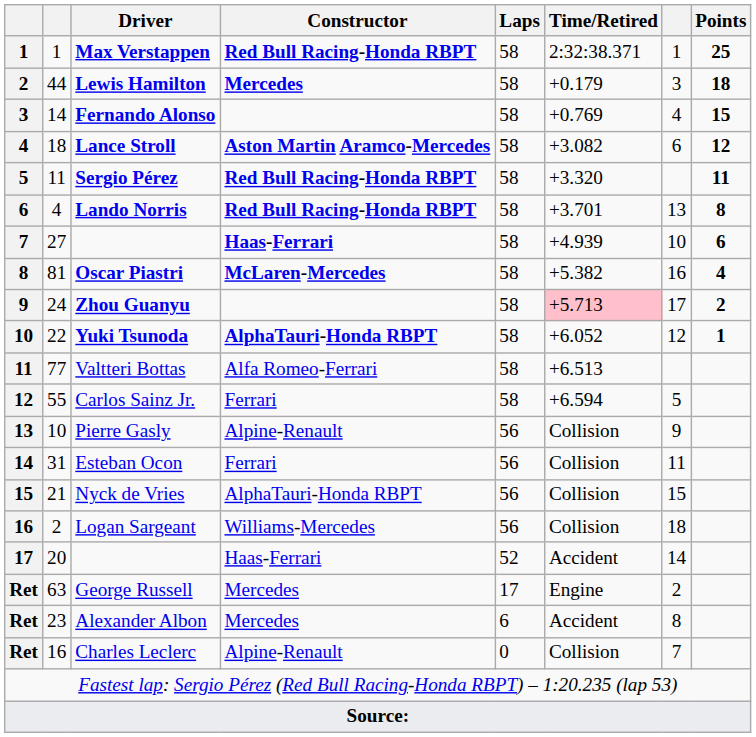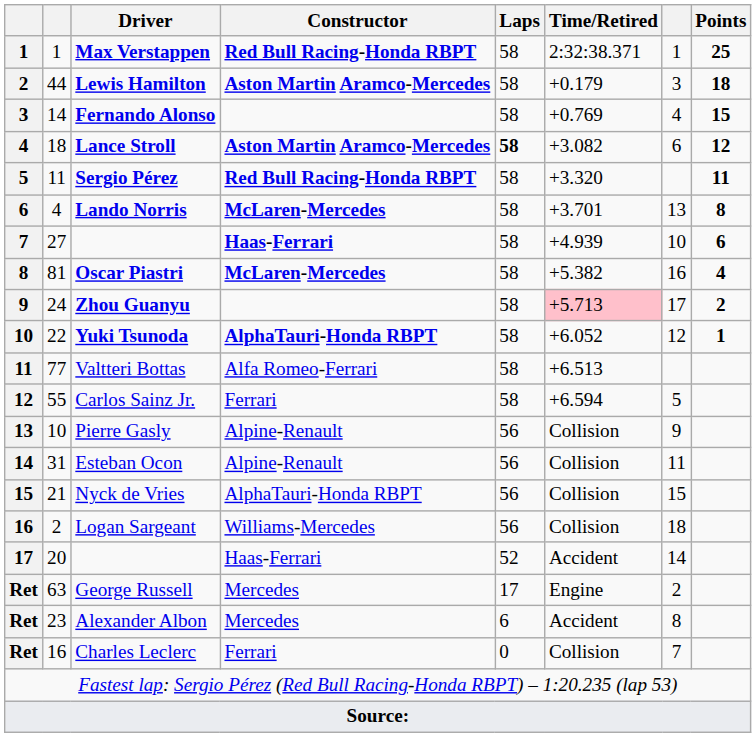Lewis Hamilton | Constructor: Mercedes -> Aston Martin Aramco-Mercedes
Lance Stroll | Laps: normal -> bold
Lando Norris | Constructor: Red Bull Racing-Honda RBPT -> McLaren-Mercedes
Esteban Ocon | Constructor: Ferrari -> Alpine-Renault
Charles Leclerc | Constructor: Alpine-Renault -> Ferrari
